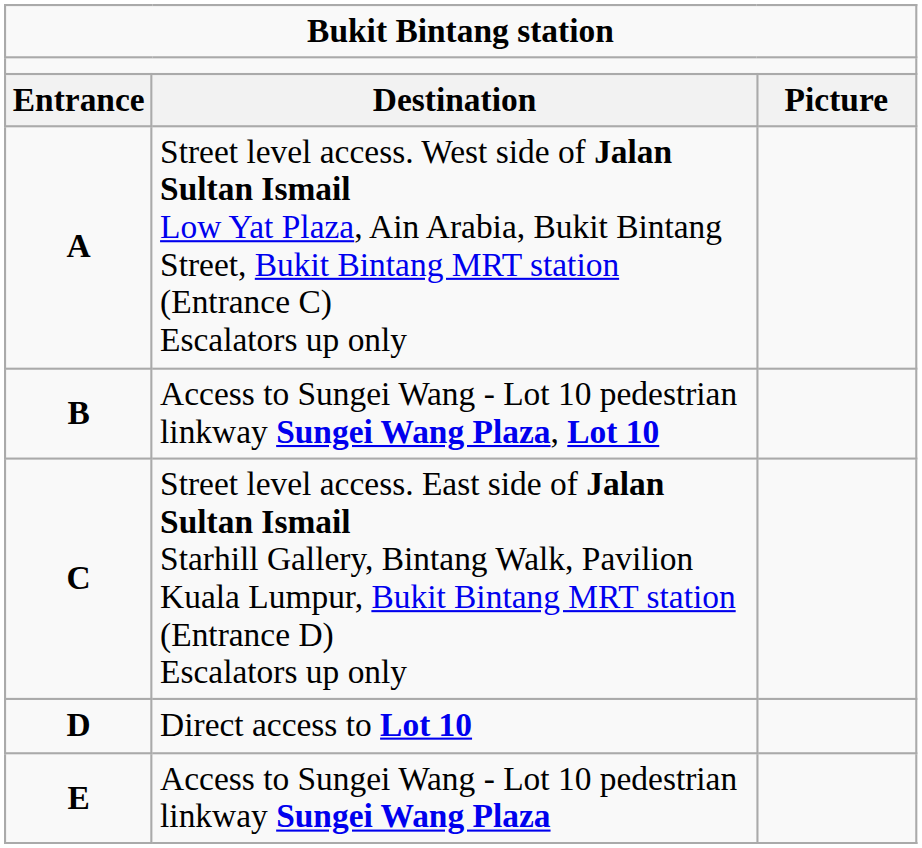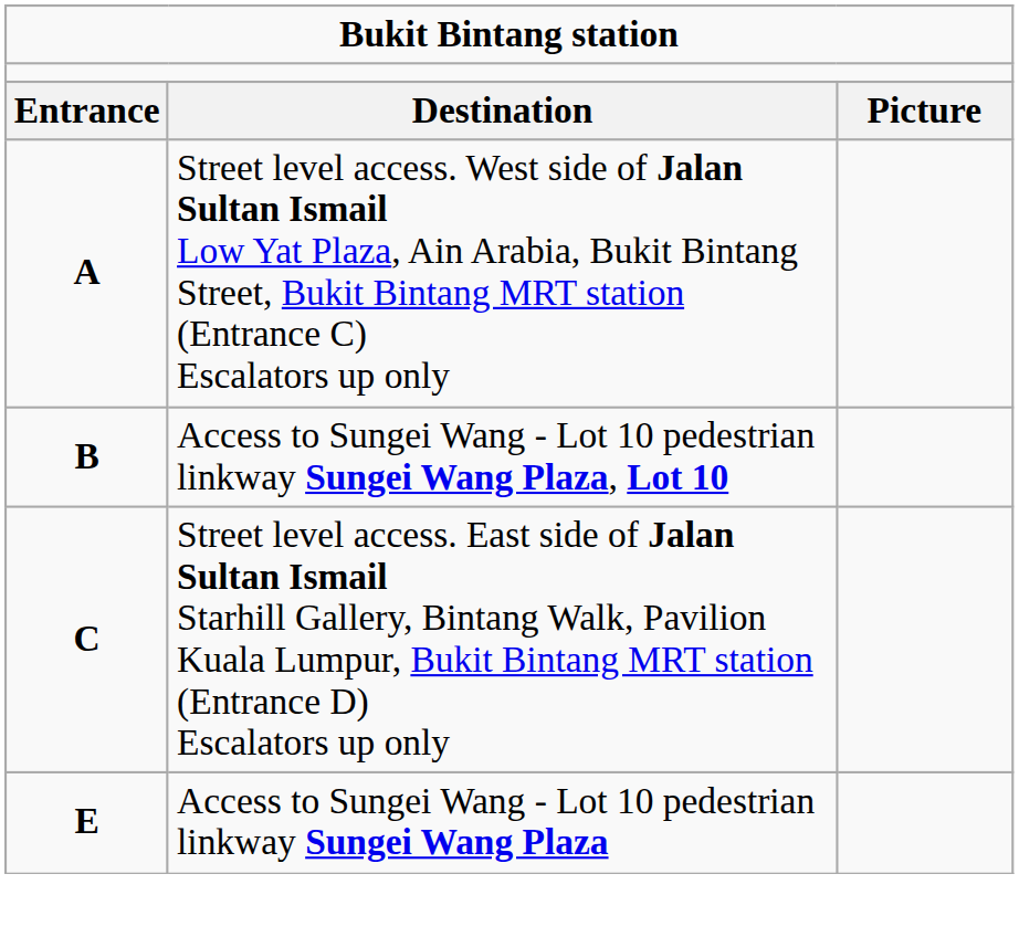- row: D | Direct access to Lot 10
